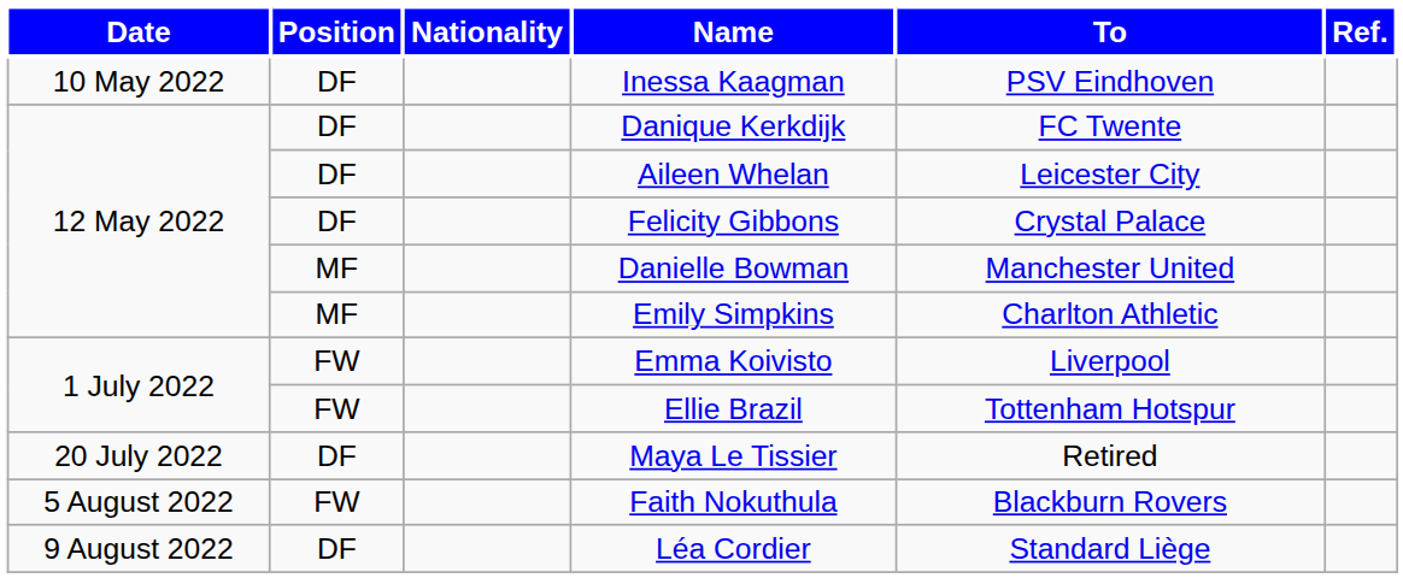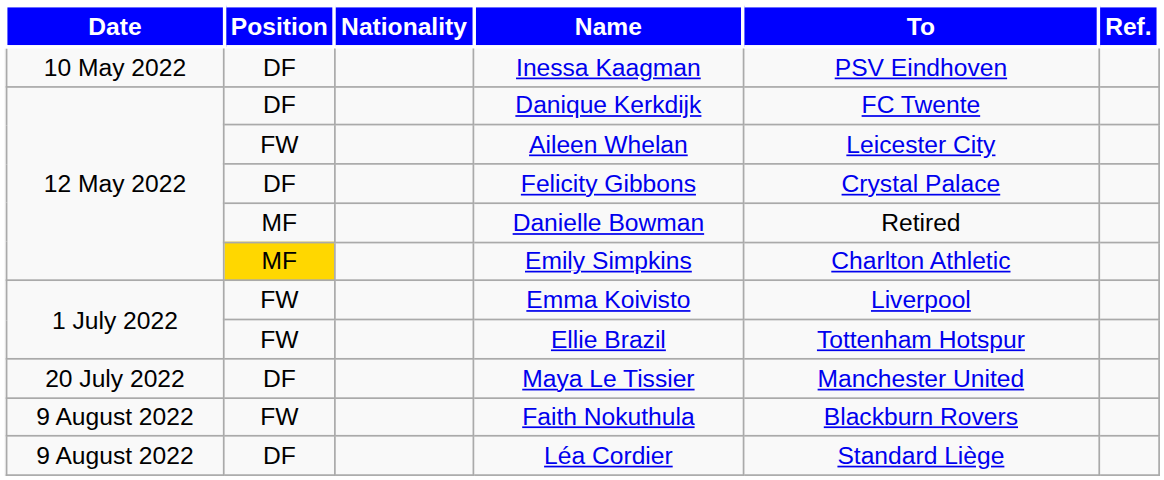Aileen Whelan | Position: DF -> FW
Danielle Bowman | To: Manchester United -> Retired
Emily Simpkins | Position: no background -> gold background
Maya Le Tissier | To: Retired -> Manchester United
Faith Nokuthula | Date: 5 August 2022 -> 9 August 2022
